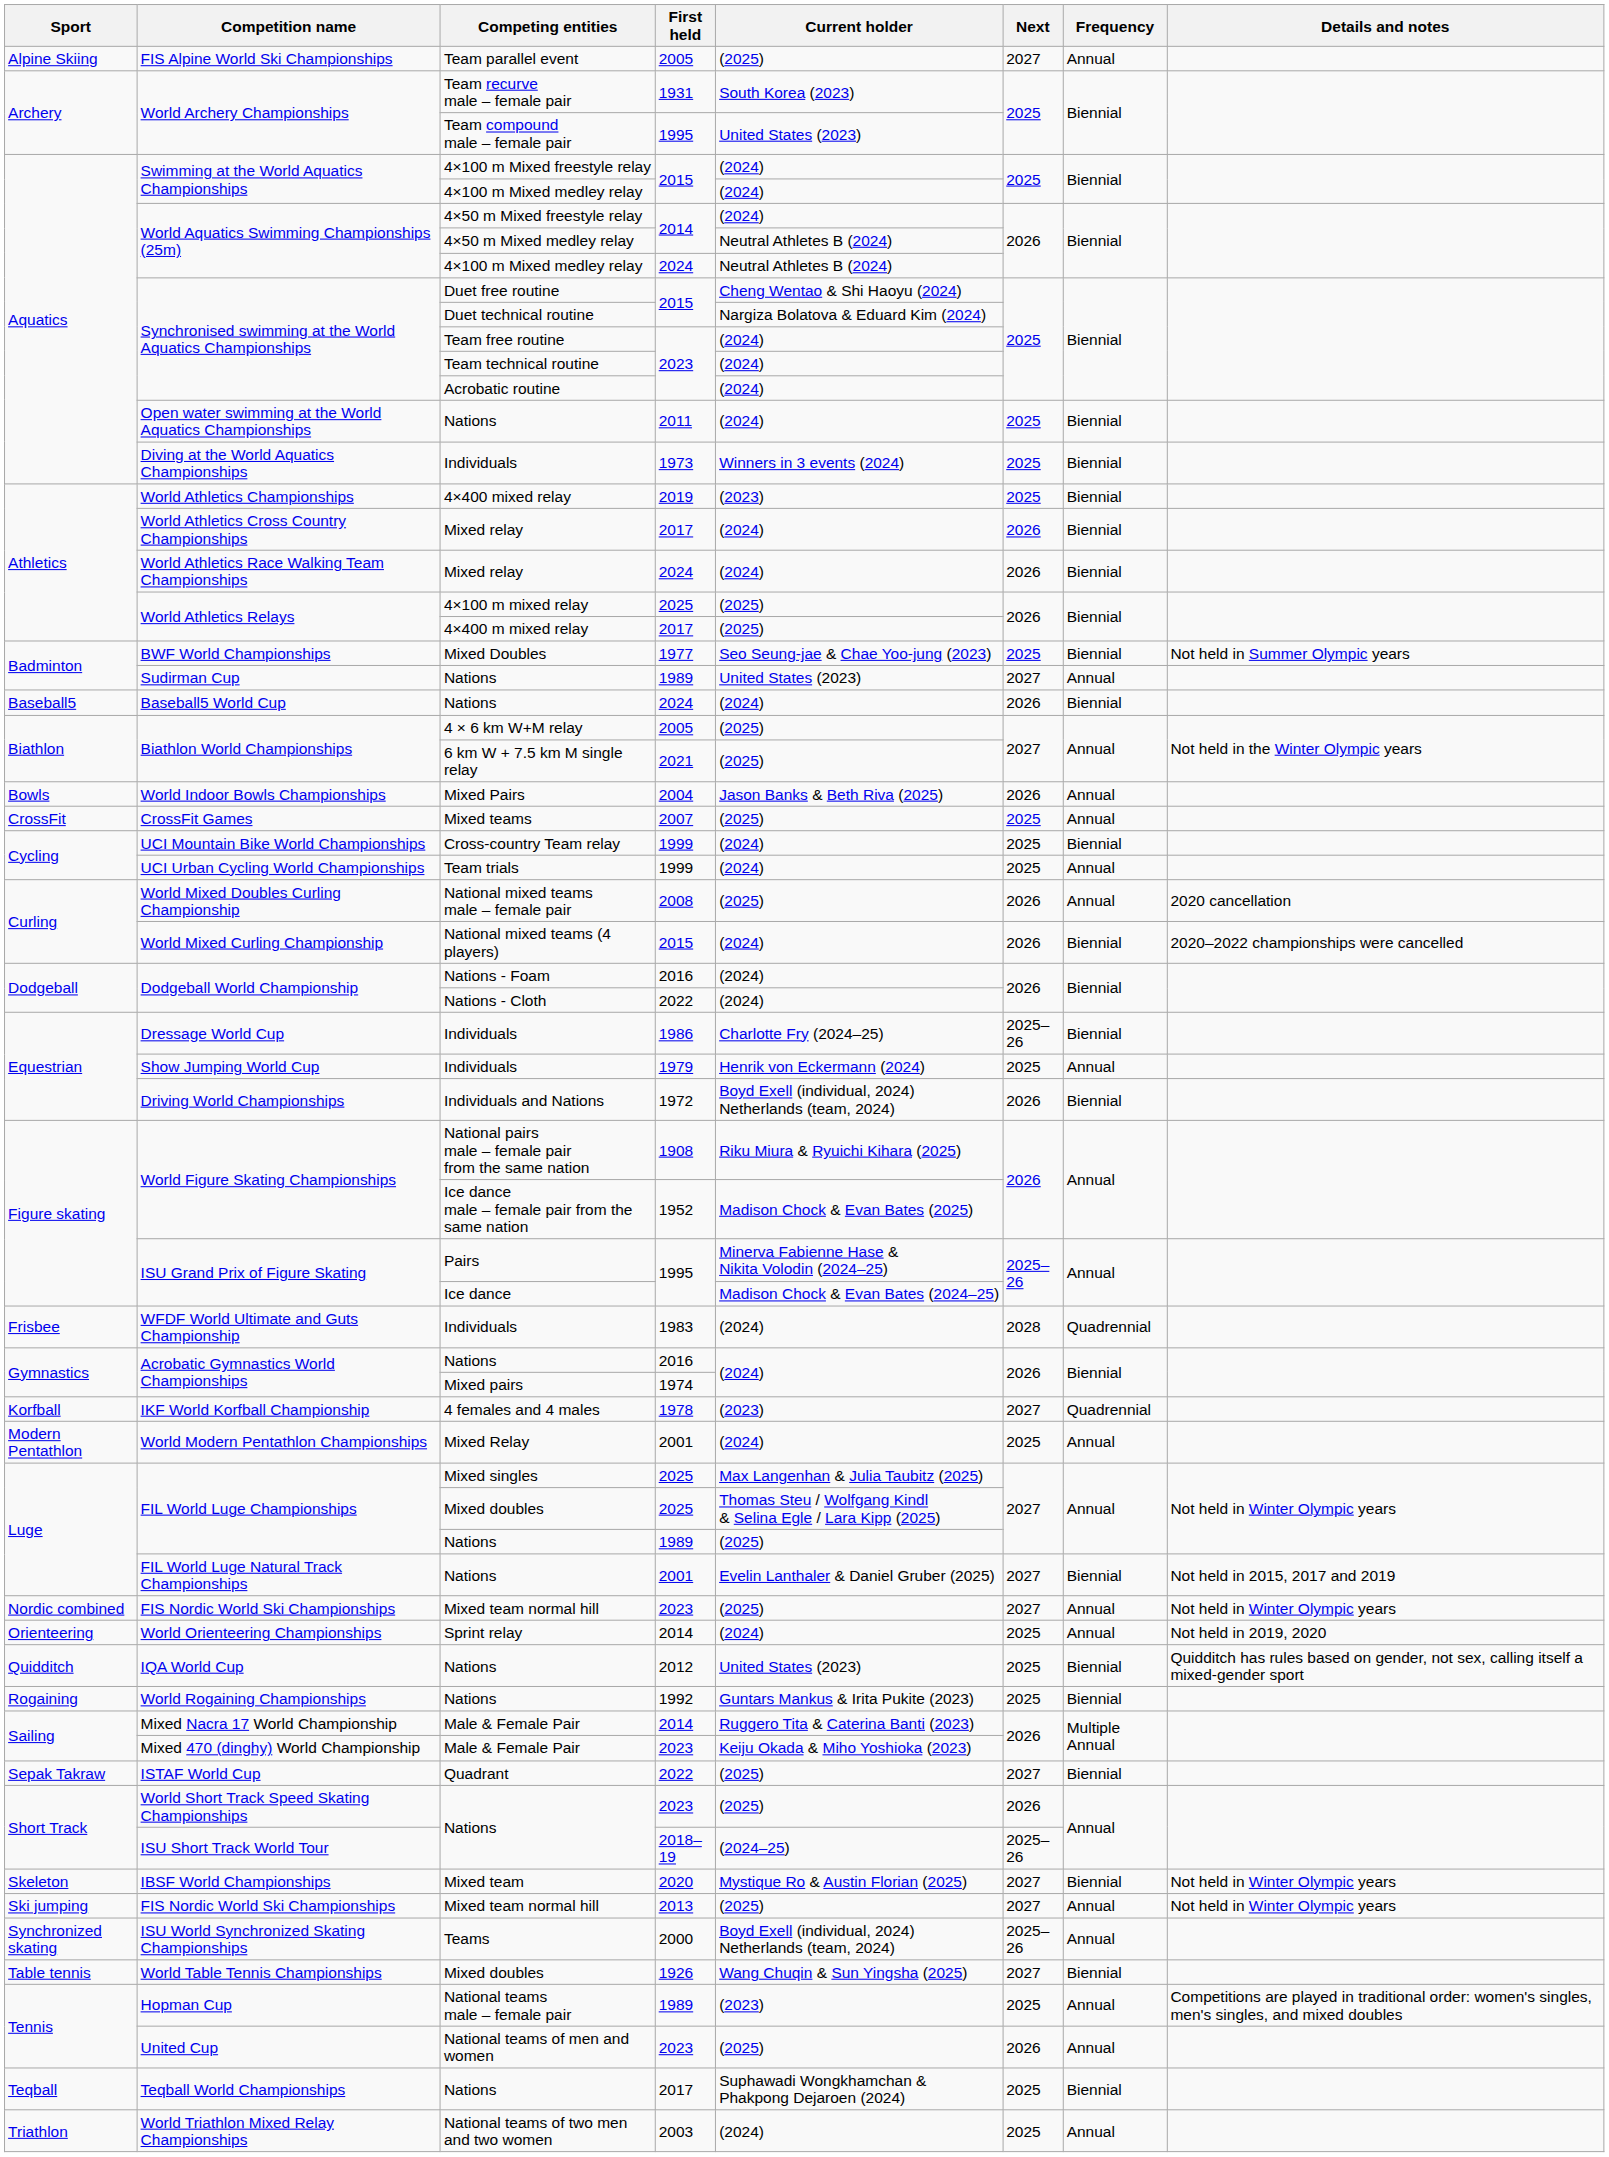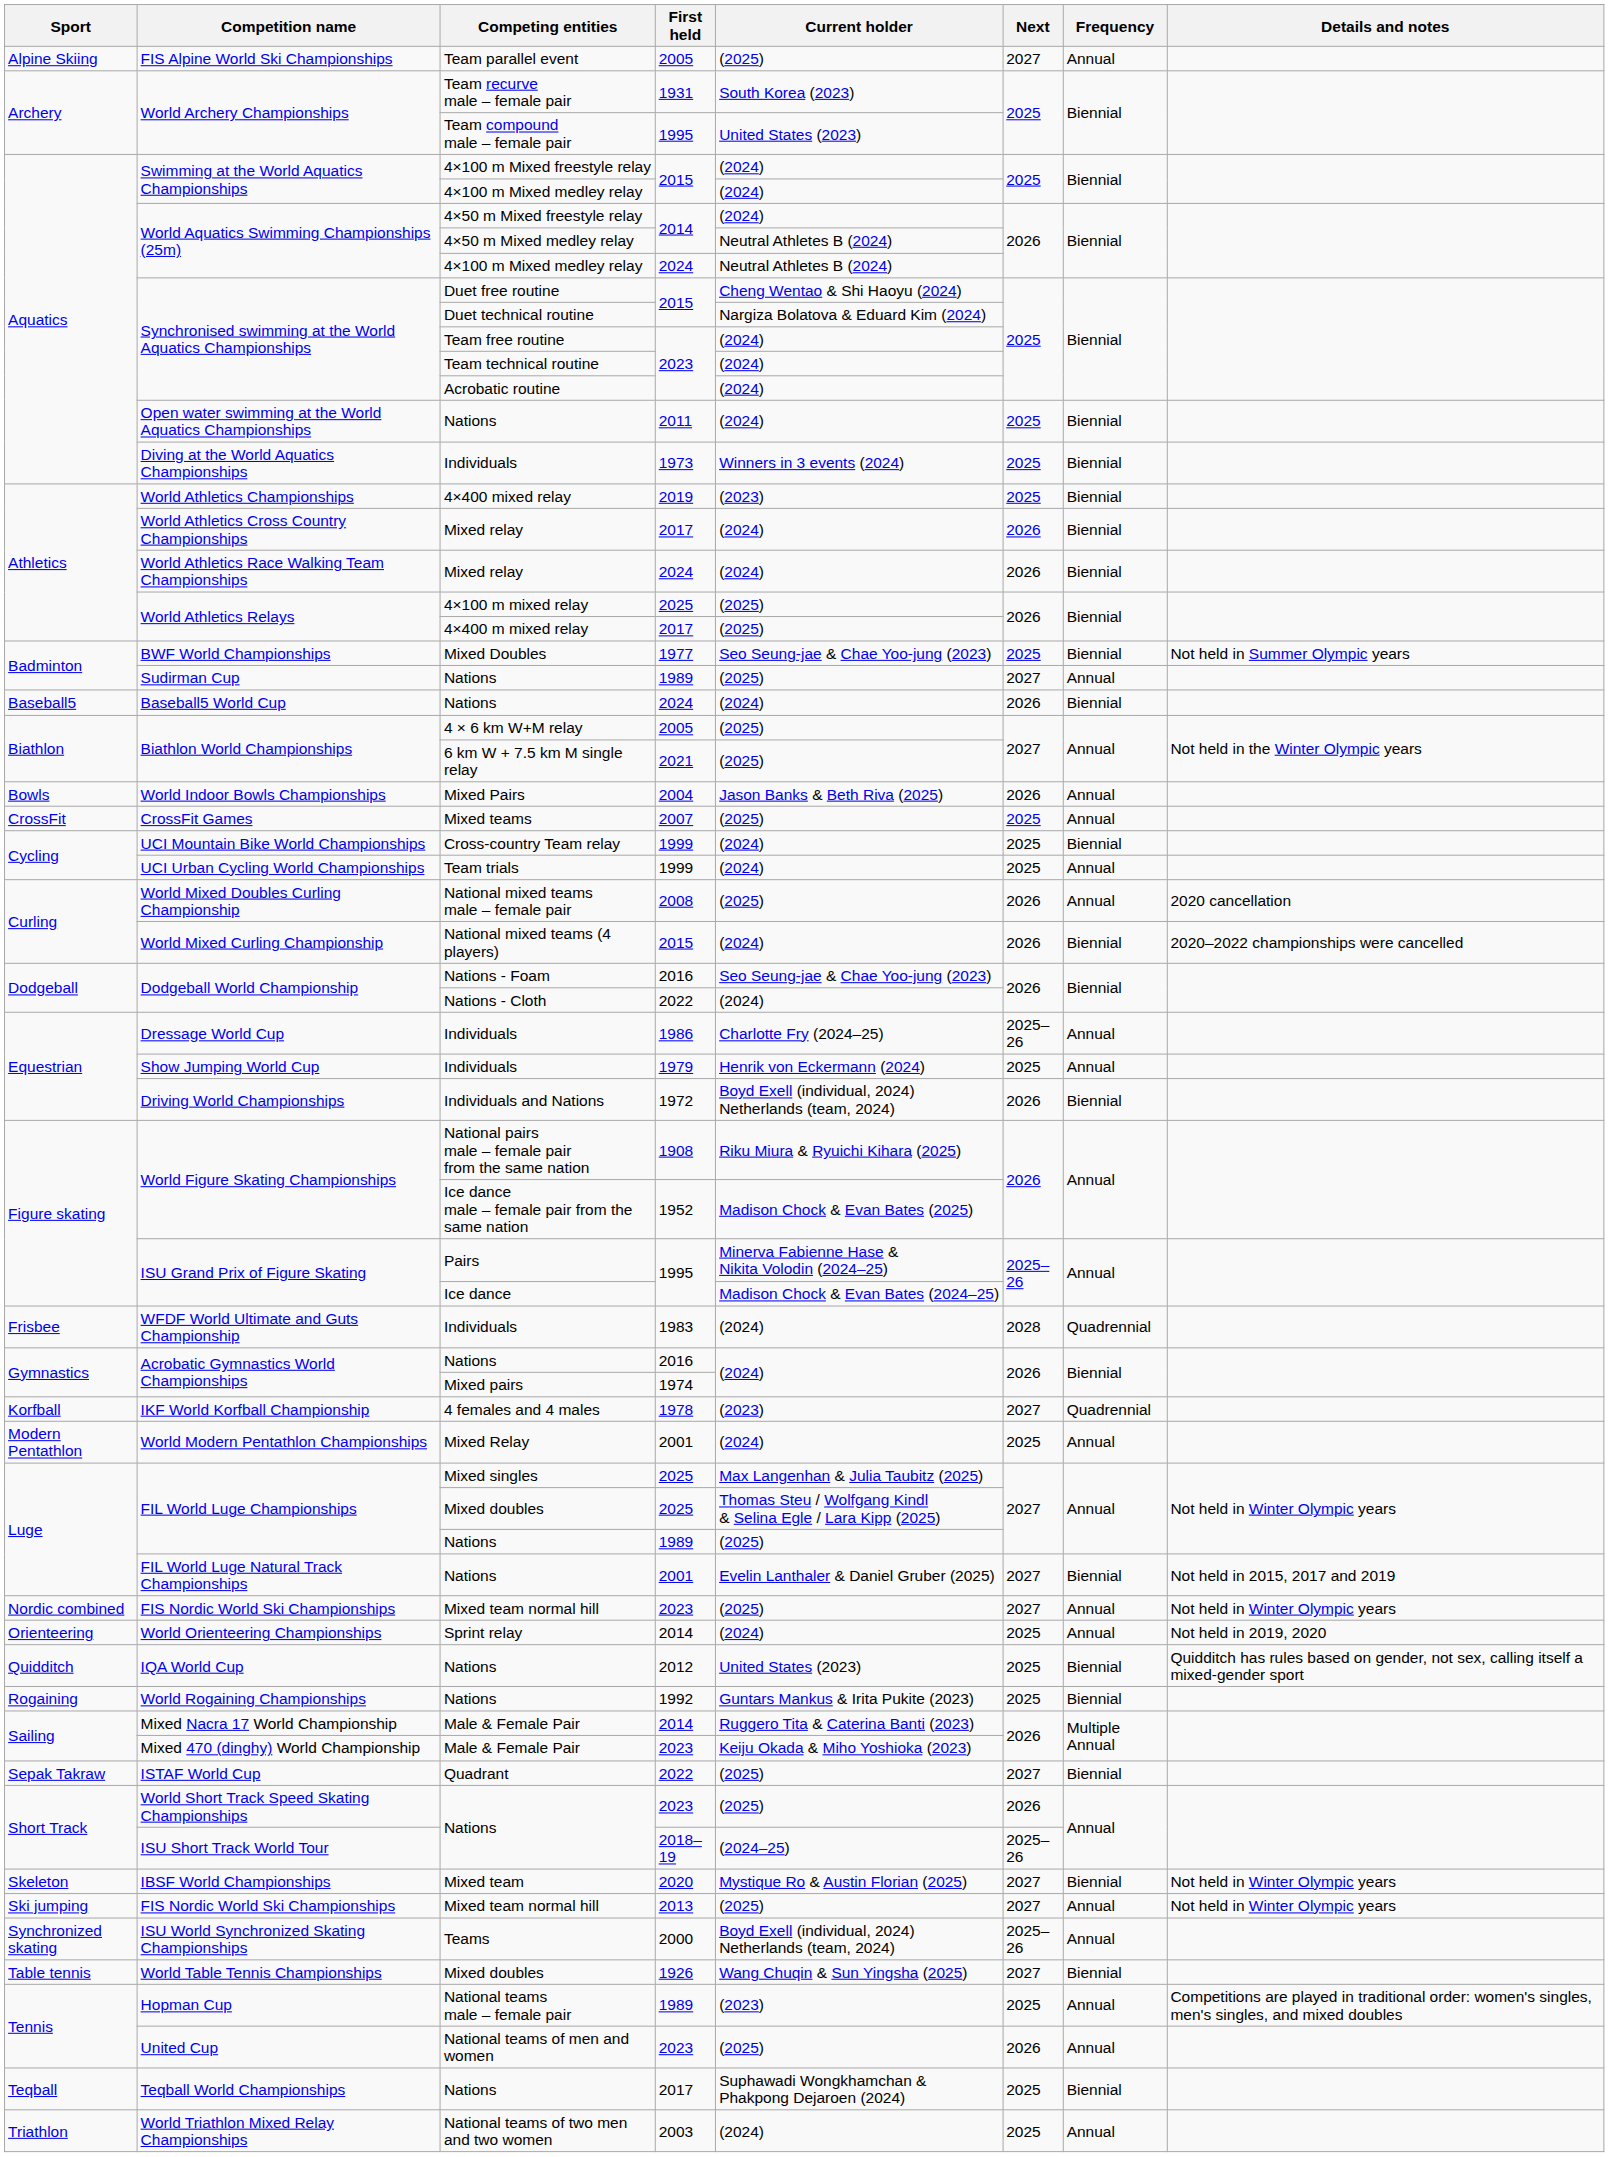Sudirman Cup | Current holder: United States (2023) -> (2025)
Dodgeball World Championship / Nations - Foam | Current holder: (2024) -> Seo Seung-jae & Chae Yoo-jung (2023)
Dressage World Cup | Frequency: Biennial -> Annual
